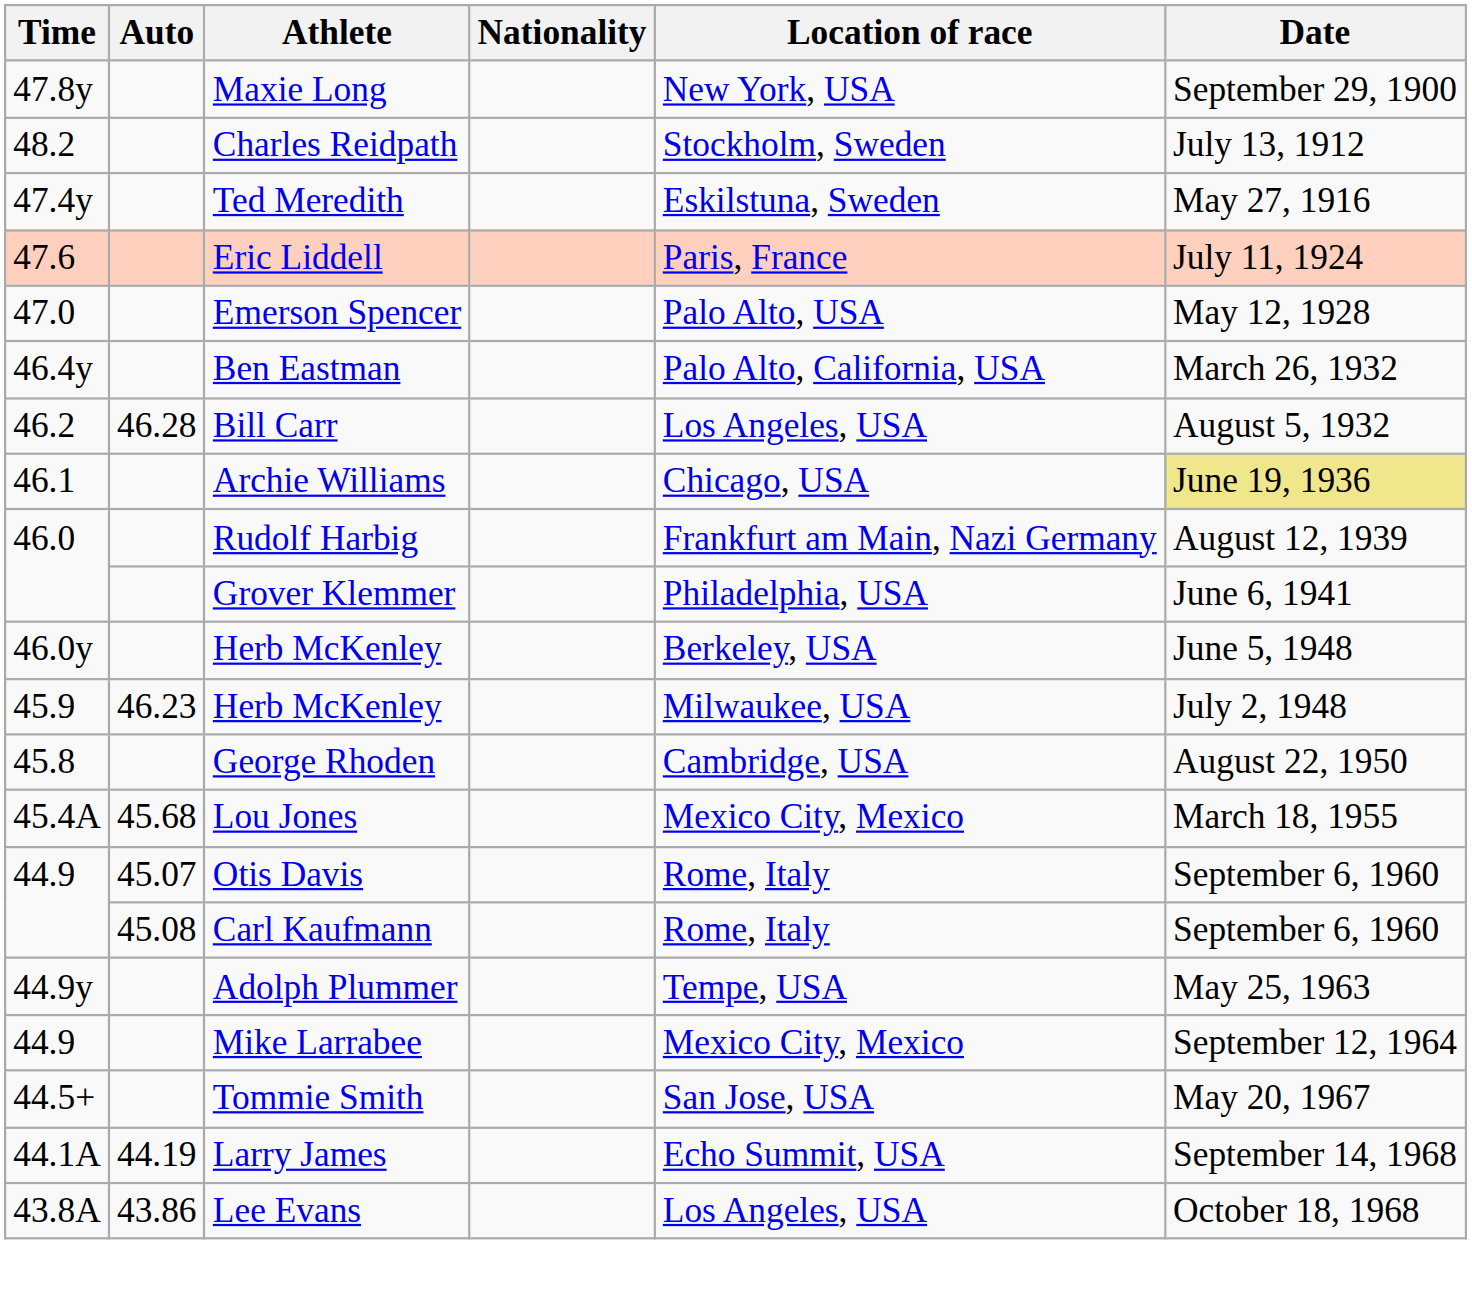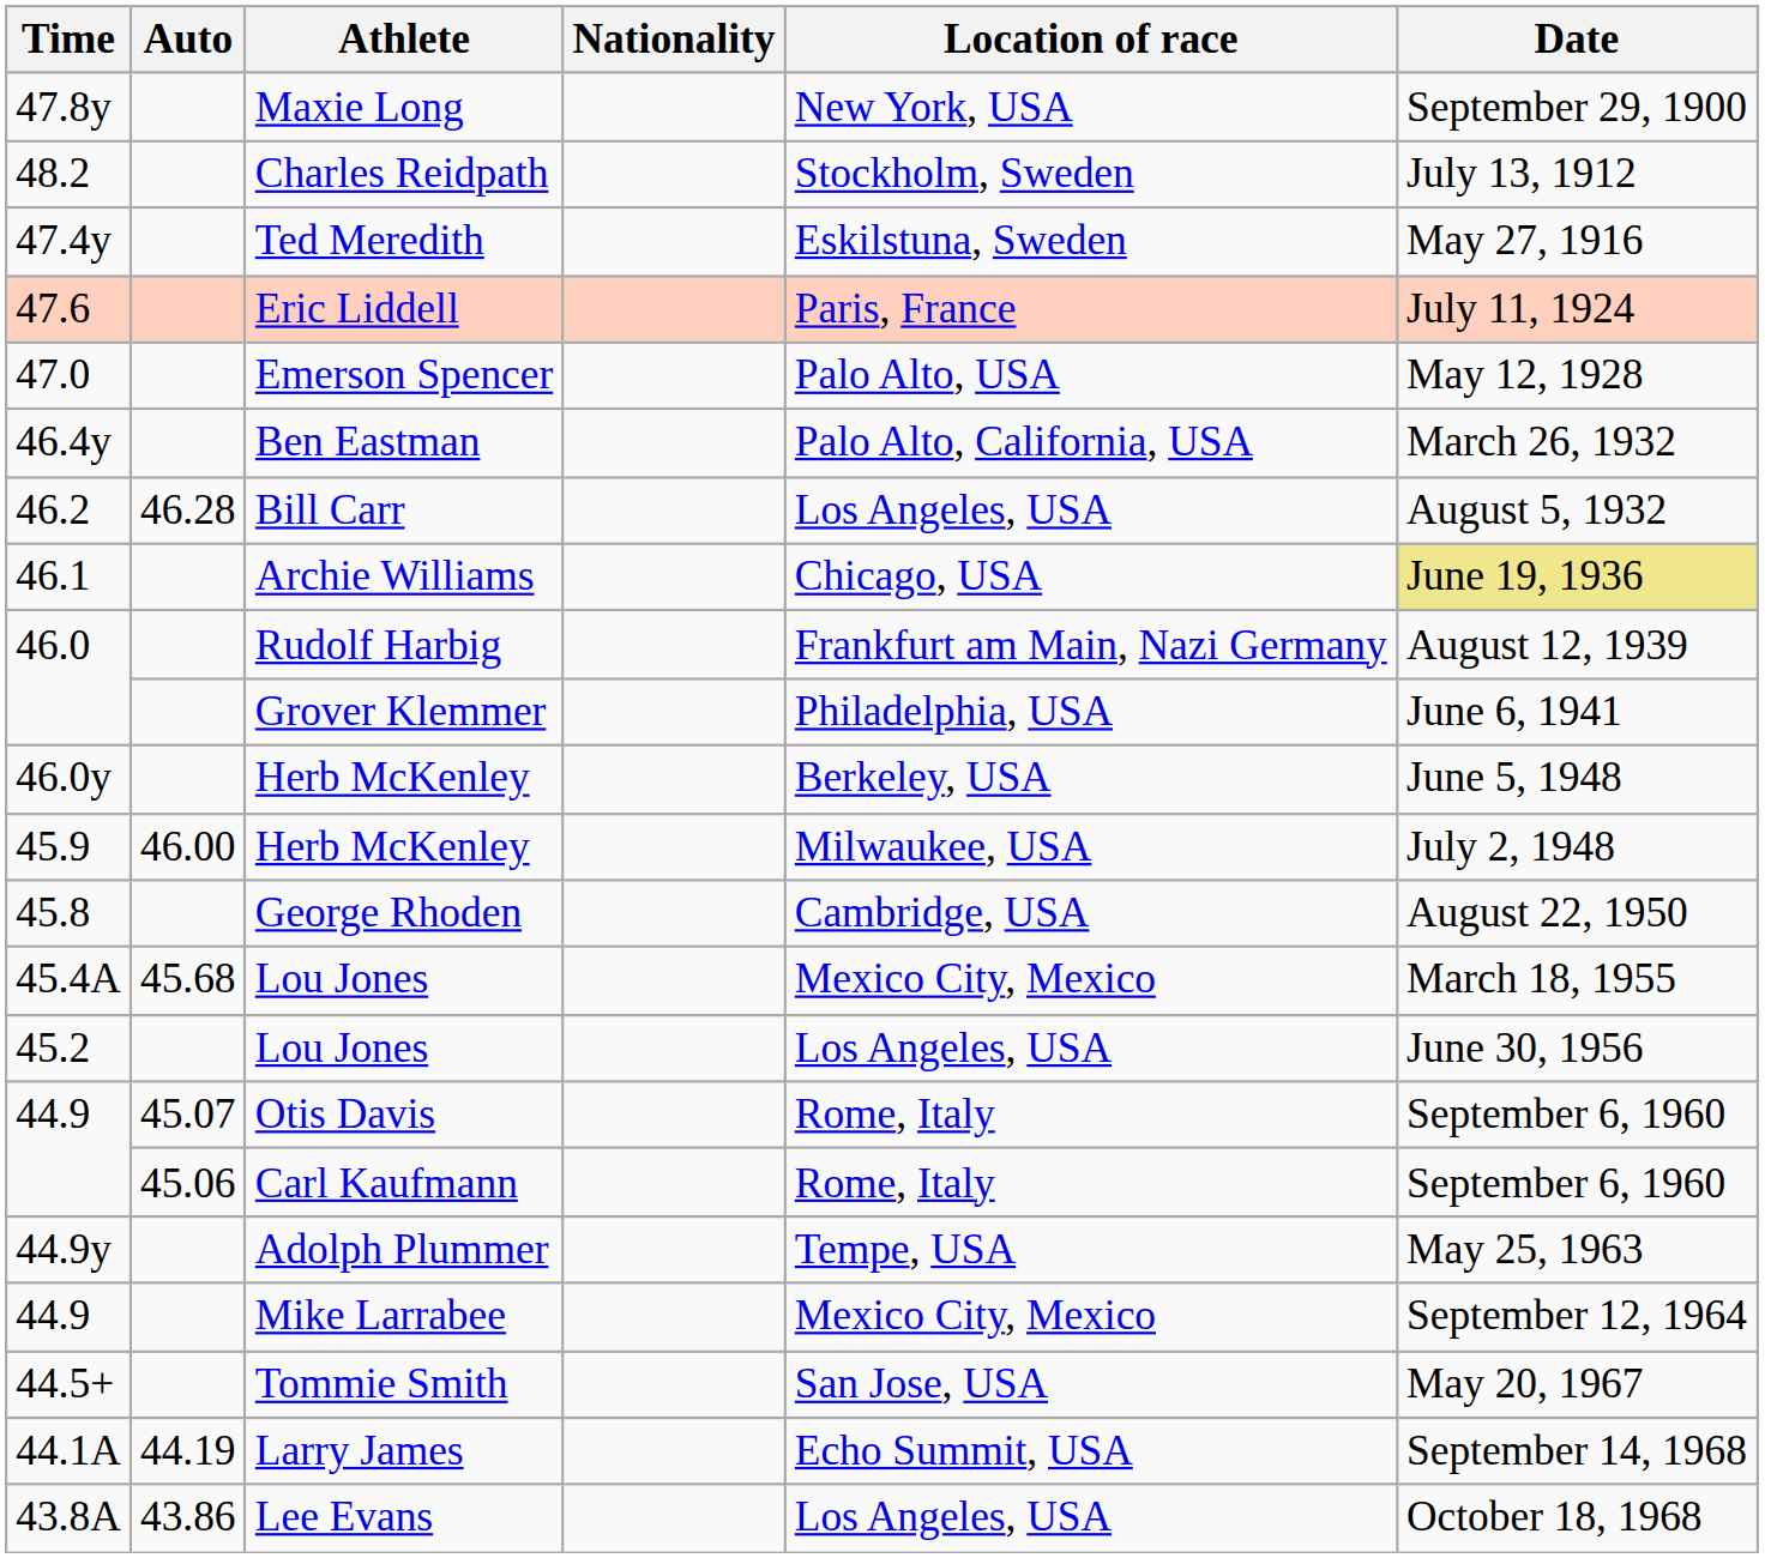45.9 / Herb McKenley | Auto: 46.23 -> 46.00
+ row: 45.2 | Lou Jones | Los Angeles, USA | June 30, 1956
Carl Kaufmann | Auto: 45.08 -> 45.06
